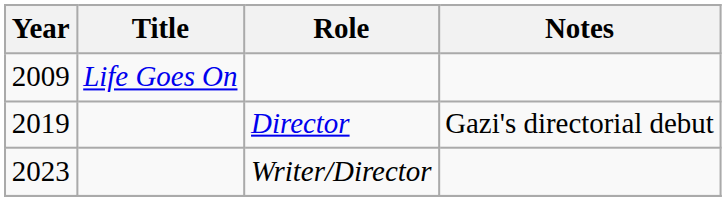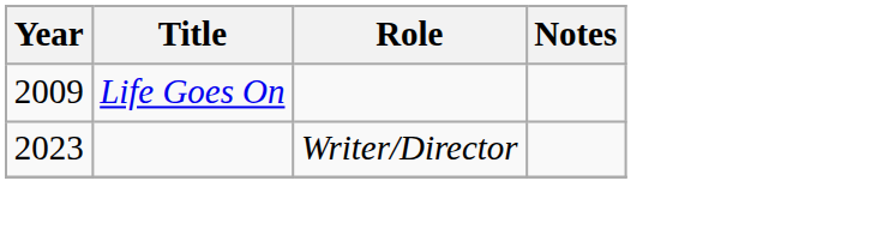- row: 2019 | Director | Gazi's directorial debut
